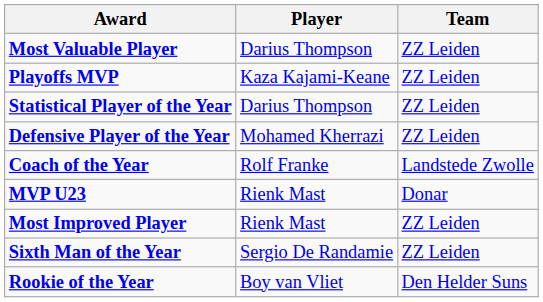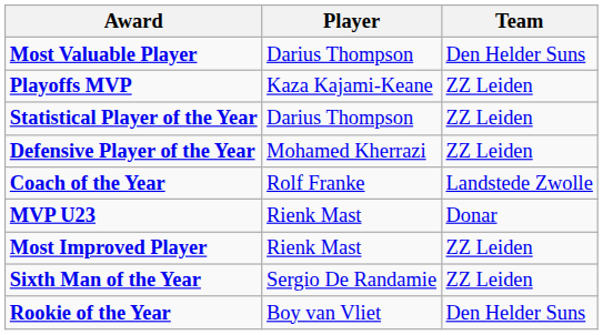Most Valuable Player | Team: ZZ Leiden -> Den Helder Suns
